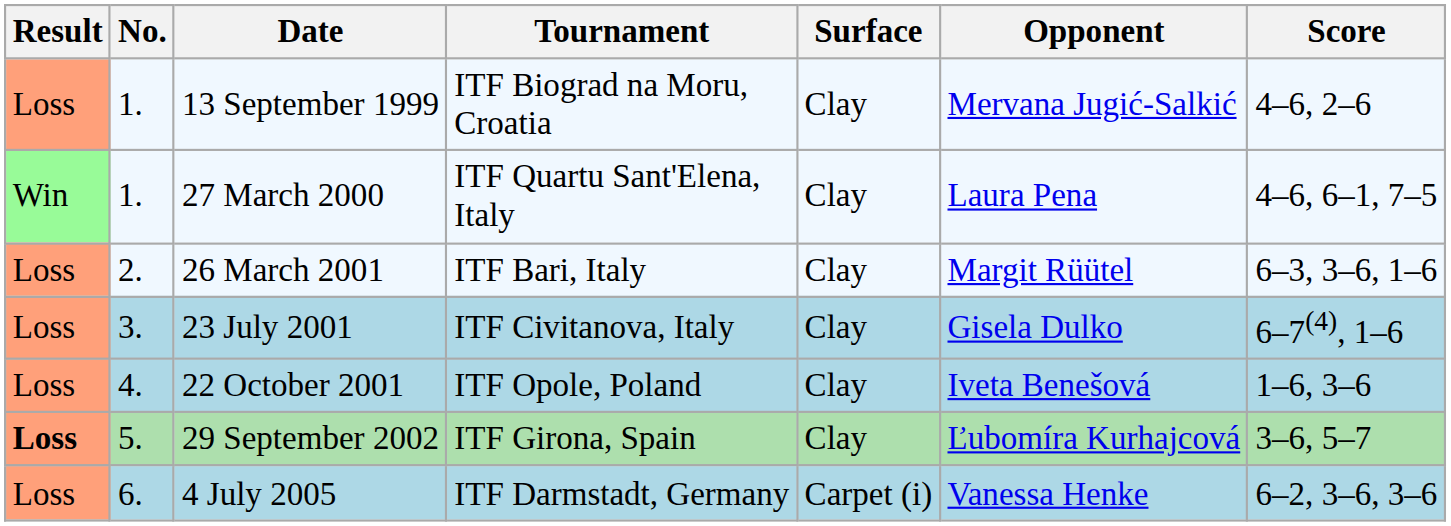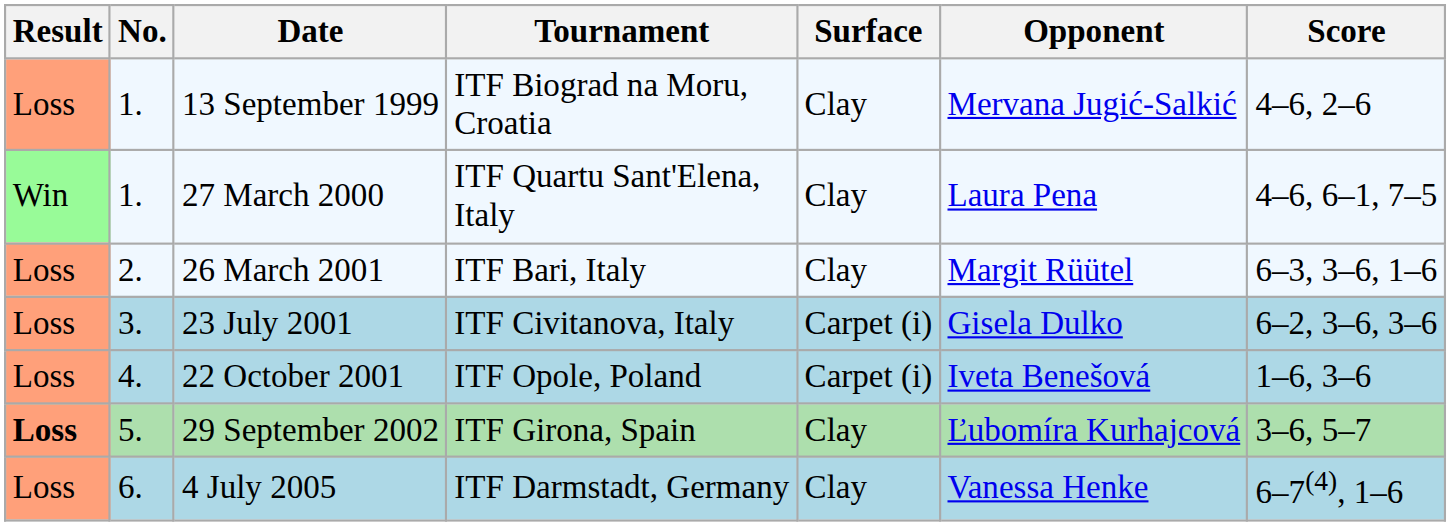23 July 2001 | Surface: Clay -> Carpet (i)
23 July 2001 | Score: 6–7(4), 1–6 -> 6–2, 3–6, 3–6
22 October 2001 | Surface: Clay -> Carpet (i)
4 July 2005 | Surface: Carpet (i) -> Clay
4 July 2005 | Score: 6–2, 3–6, 3–6 -> 6–7(4), 1–6
